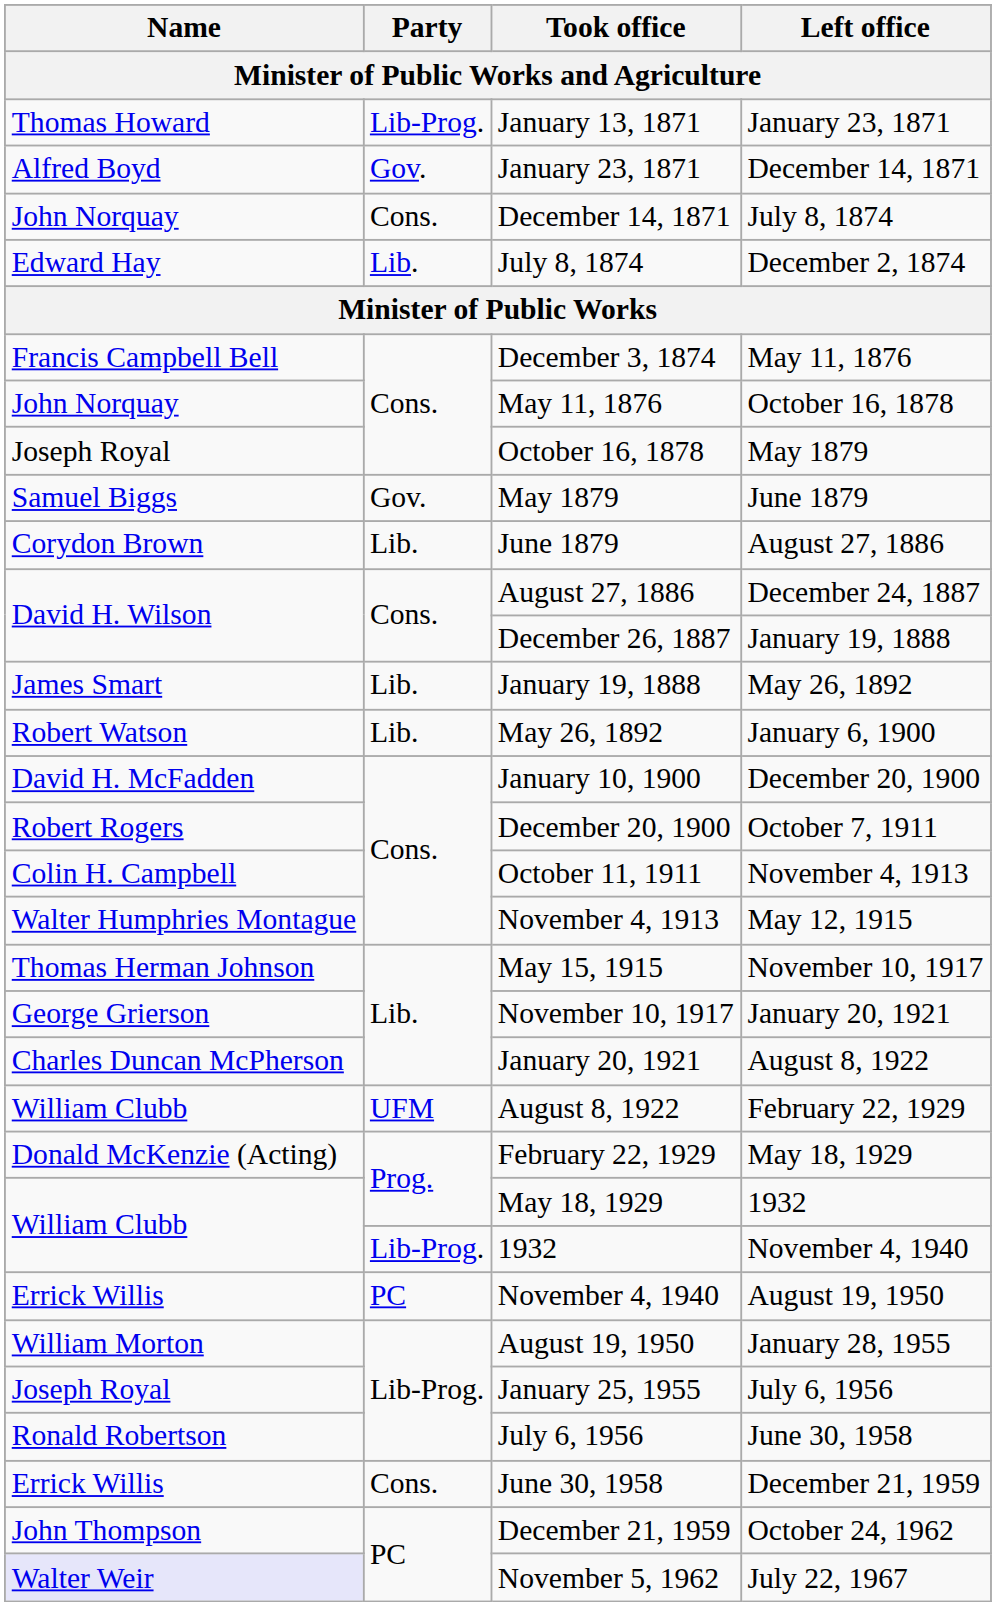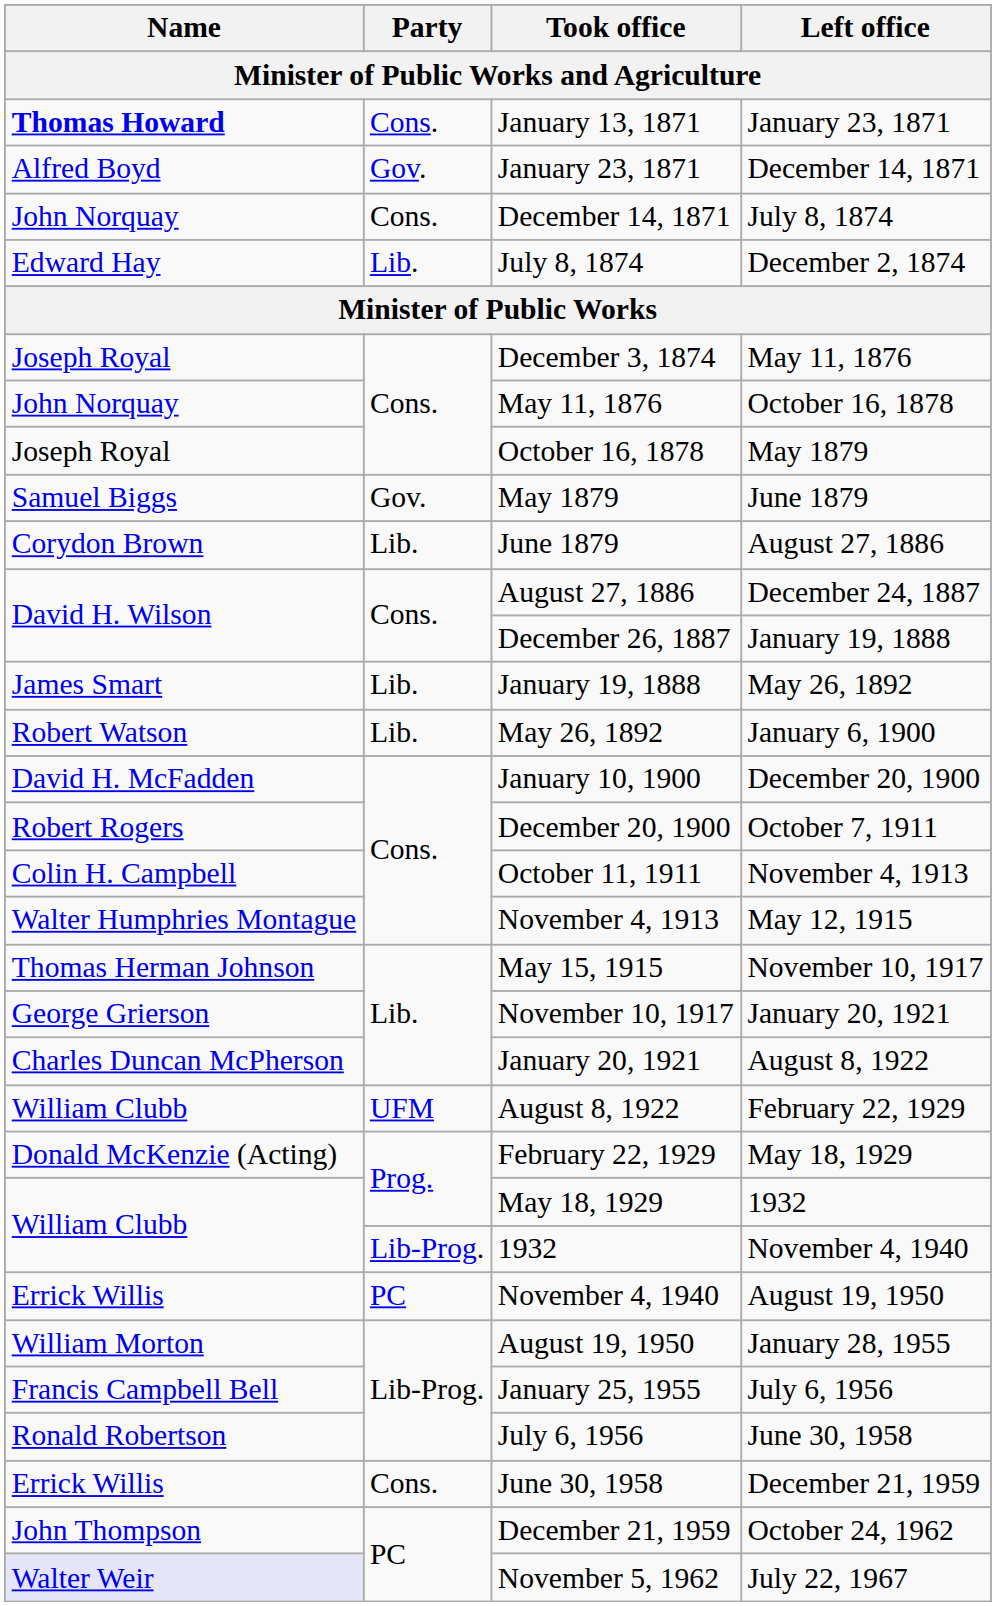January 13, 1871 | Name: normal -> bold
January 13, 1871 | Party: Lib-Prog. -> Cons.
December 3, 1874 | Name: Francis Campbell Bell -> Joseph Royal
January 25, 1955 | Name: Joseph Royal -> Francis Campbell Bell
